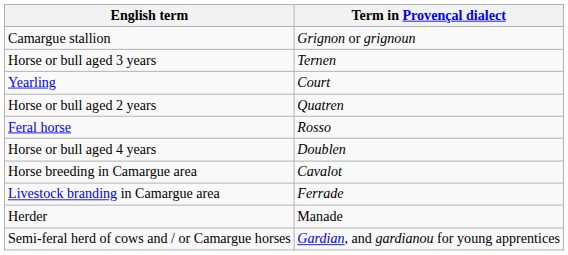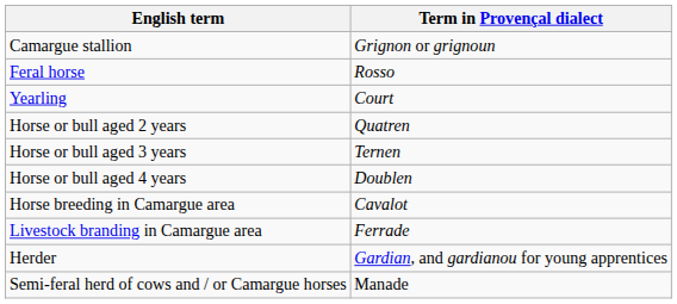rows swapped: Feral horse <-> Horse or bull aged 3 years
Herder | Term in Provençal dialect: Manade -> Gardian, and gardianou for young apprentices
Semi-feral herd of cows and / or Camargue horses | Term in Provençal dialect: Gardian, and gardianou for young apprentices -> Manade
